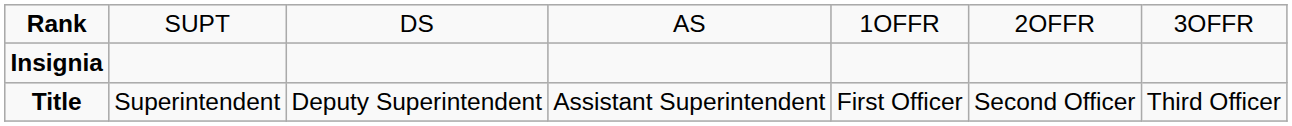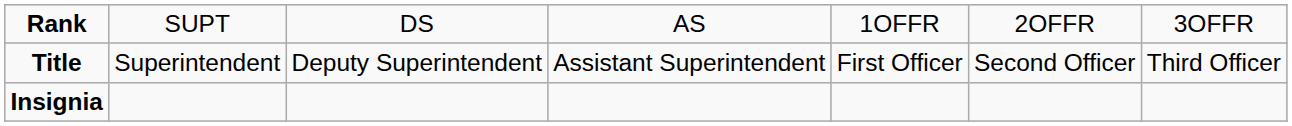rows swapped: Insignia <-> Title
